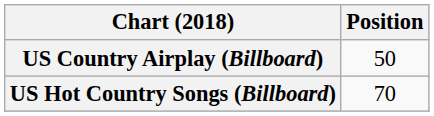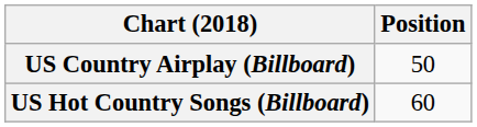US Hot Country Songs (Billboard) | Position: 70 -> 60
